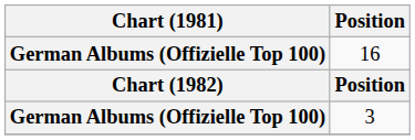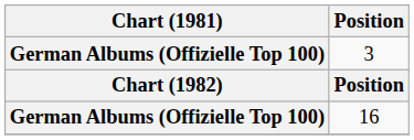rows swapped: 16 <-> 3
